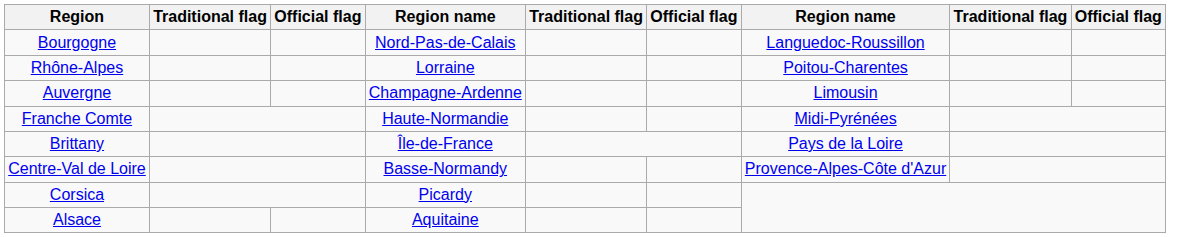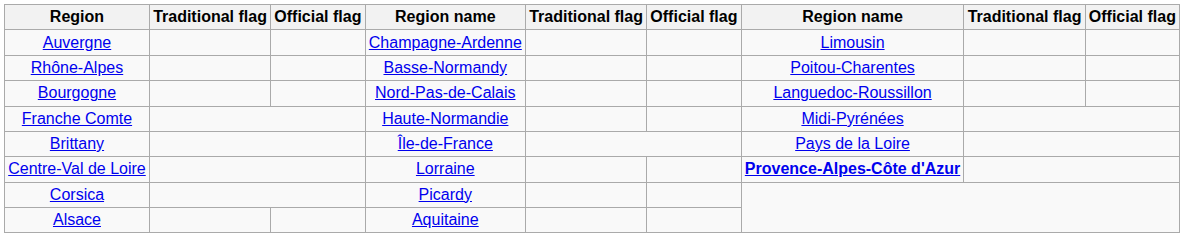rows swapped: Auvergne <-> Bourgogne
Rhône-Alpes | column 4: Lorraine -> Basse-Normandy
Centre-Val de Loire | column 4: Basse-Normandy -> Lorraine
Centre-Val de Loire | column 7: normal -> bold
